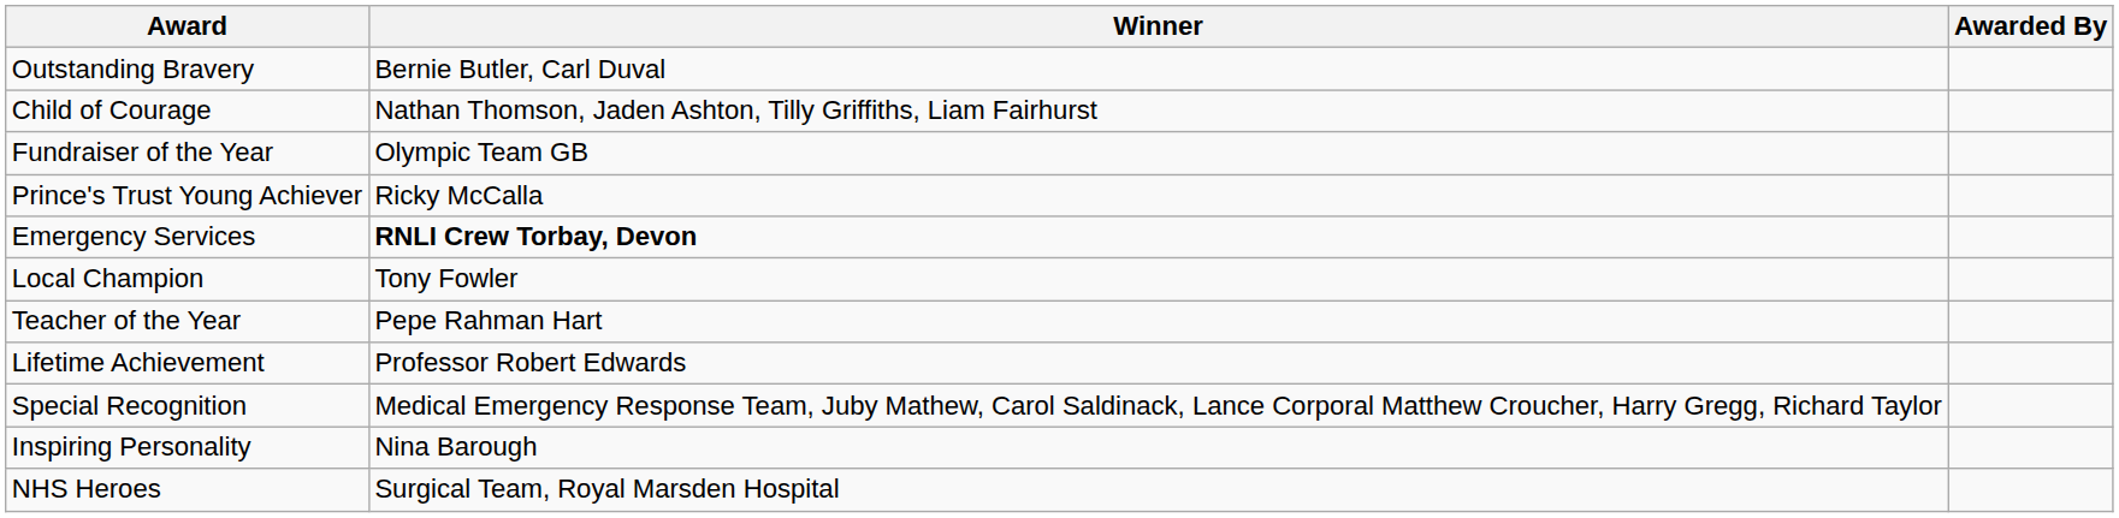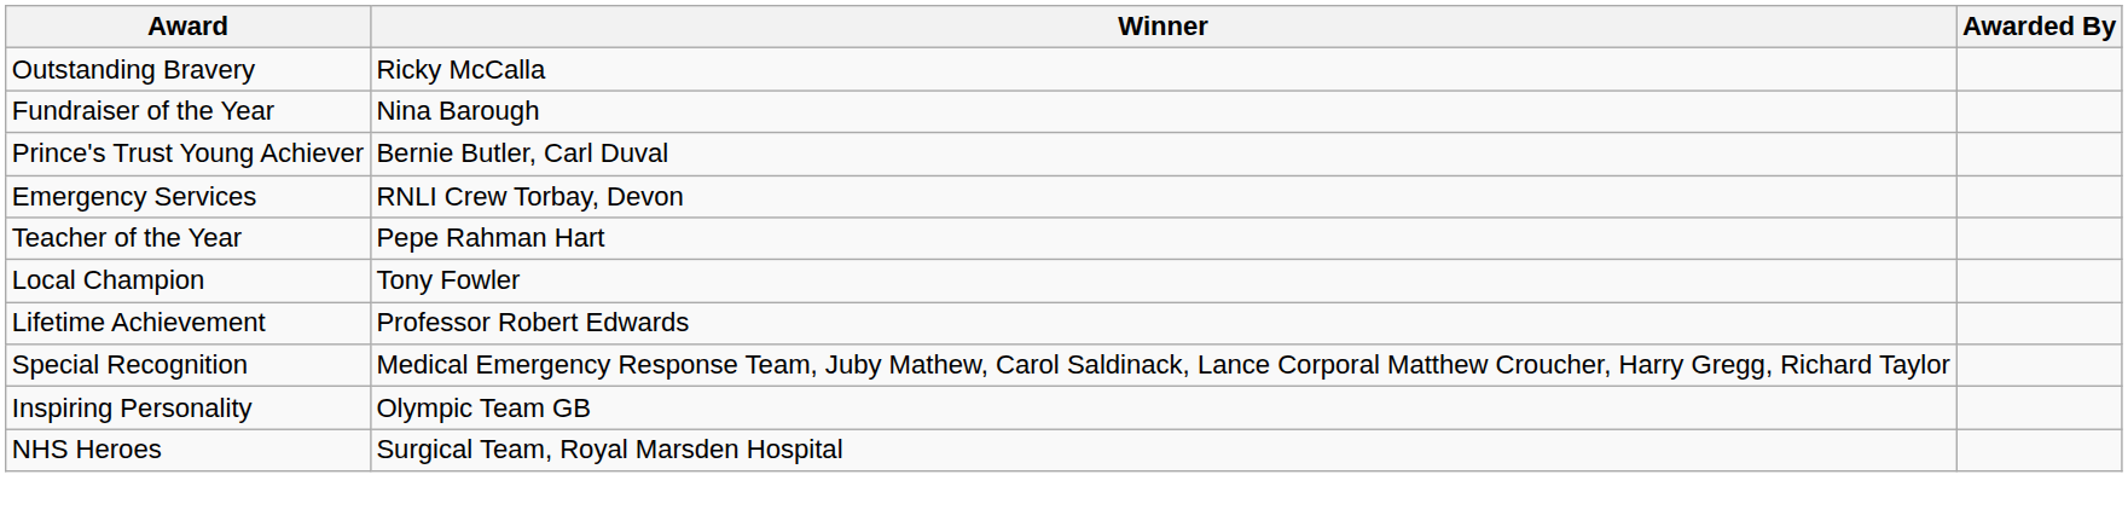Outstanding Bravery | Winner: Bernie Butler, Carl Duval -> Ricky McCalla
- row: Child of Courage | Nathan Thomson, Jaden Ashton, Tilly Griffiths, Liam Fairhurst
Fundraiser of the Year | Winner: Olympic Team GB -> Nina Barough
Prince's Trust Young Achiever | Winner: Ricky McCalla -> Bernie Butler, Carl Duval
Emergency Services | Winner: bold -> normal
rows swapped: Local Champion <-> Teacher of the Year
Inspiring Personality | Winner: Nina Barough -> Olympic Team GB
